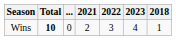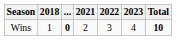columns swapped: 2018 <-> Total
Wins | ...: normal -> bold
